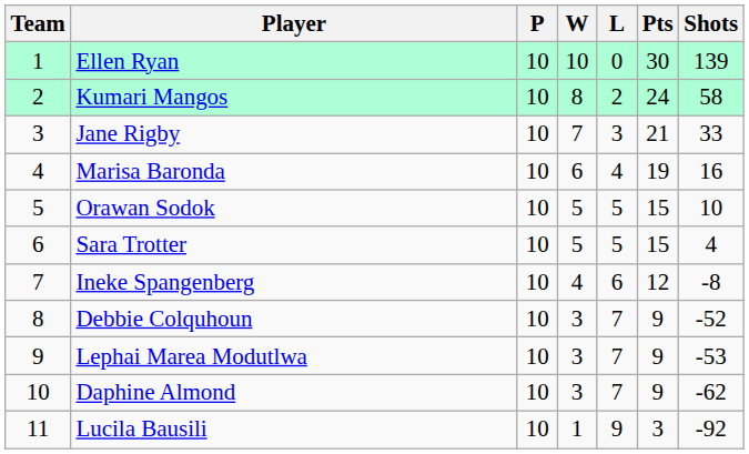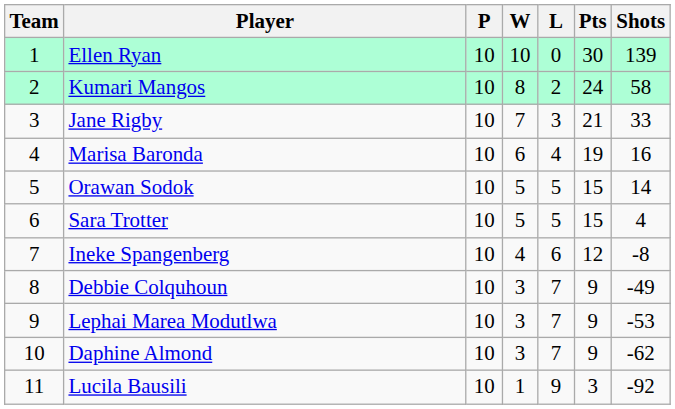Orawan Sodok | Shots: 10 -> 14
Debbie Colquhoun | Shots: -52 -> -49
